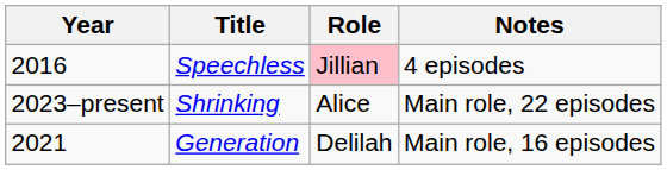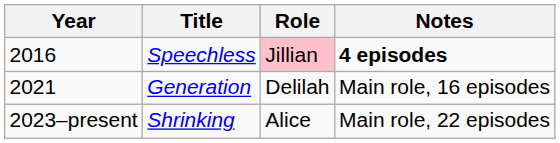Speechless | Notes: normal -> bold
rows swapped: Generation <-> Shrinking
